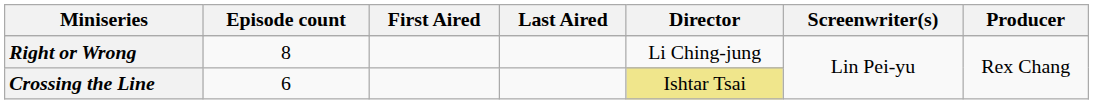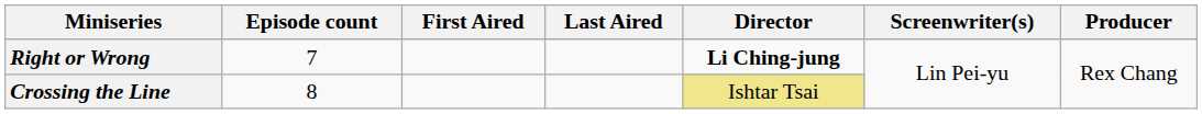Right or Wrong | Episode count: 8 -> 7
Right or Wrong | Director: normal -> bold
Crossing the Line | Episode count: 6 -> 8
